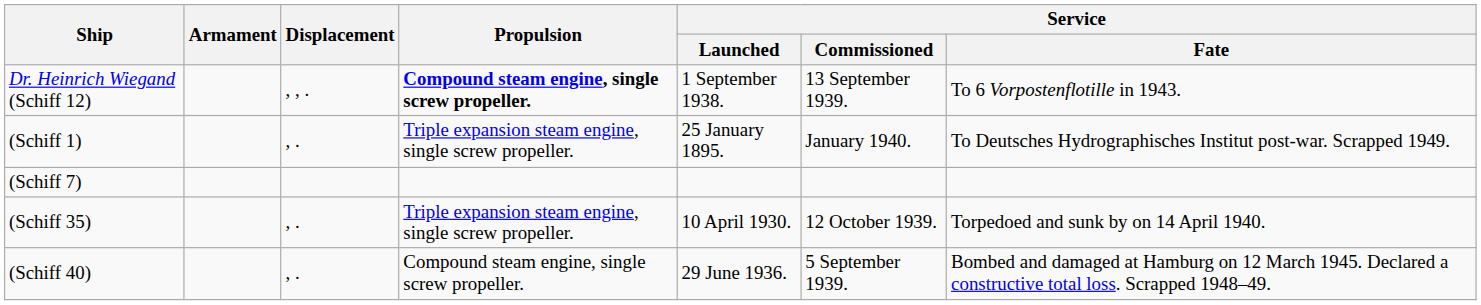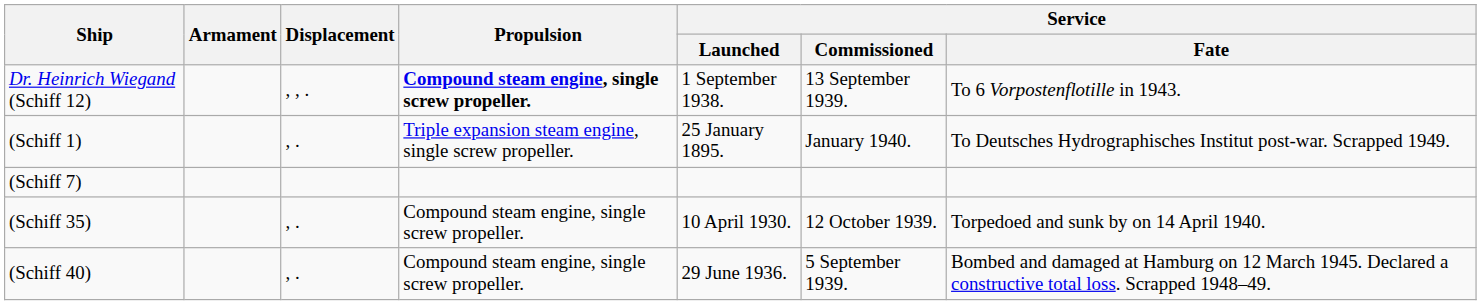(Schiff 35) | Propulsion: Triple expansion steam engine, single screw propeller. -> Compound steam engine, single screw propeller.
